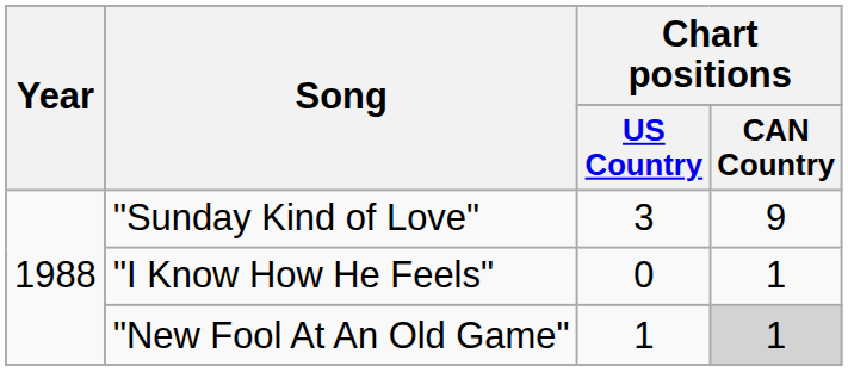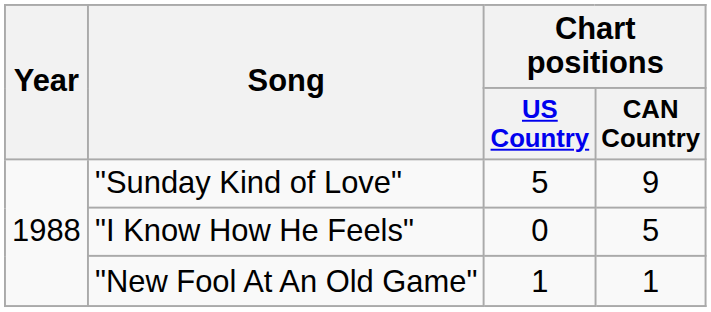"Sunday Kind of Love" | Chart positions / US Country: 3 -> 5
"I Know How He Feels" | Chart positions / CAN Country: 1 -> 5
"New Fool At An Old Game" | Chart positions / CAN Country: lightgrey background -> no background
